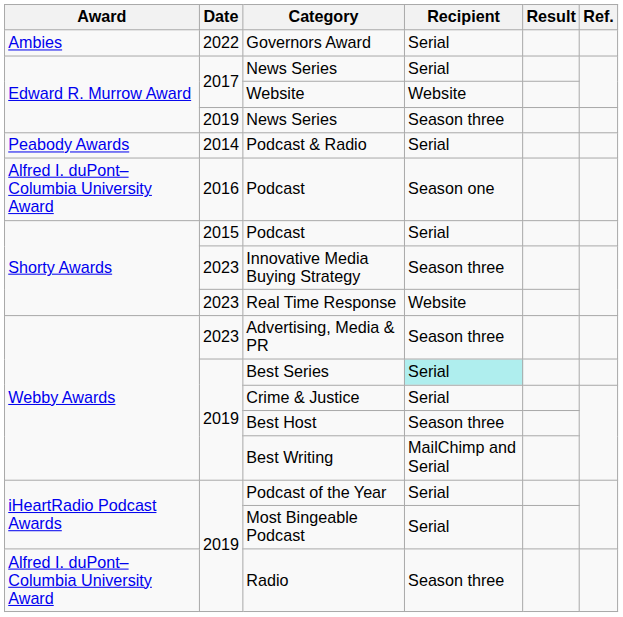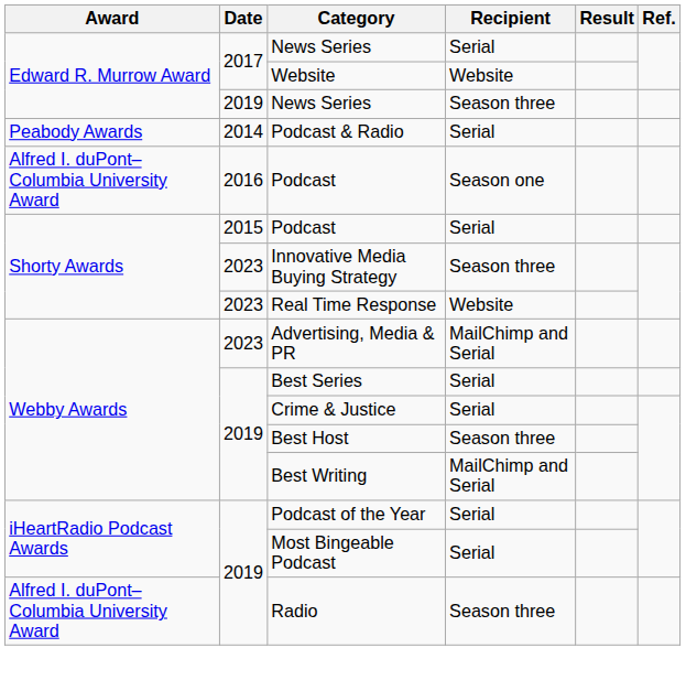- row: Ambies | 2022 | Governors Award | Serial
Advertising, Media & PR | Recipient: Season three -> MailChimp and Serial
Best Series | Recipient: paleturquoise background -> no background
